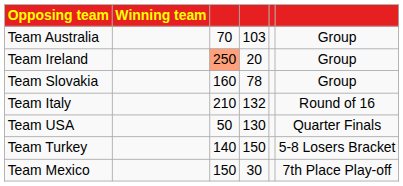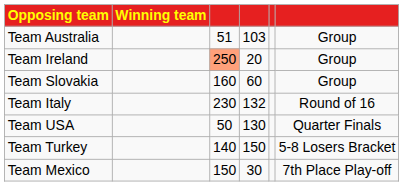Team Australia | column 3: 70 -> 51
Team Slovakia | column 4: 78 -> 60
Team Italy | column 3: 210 -> 230
